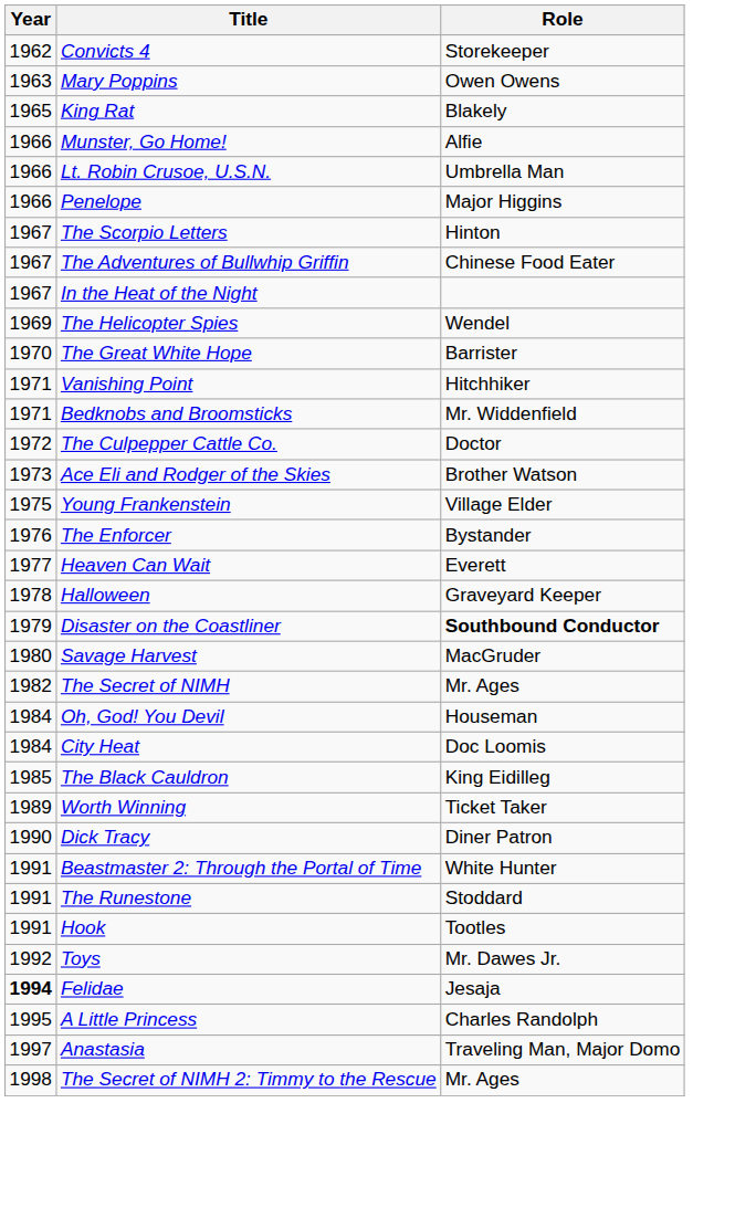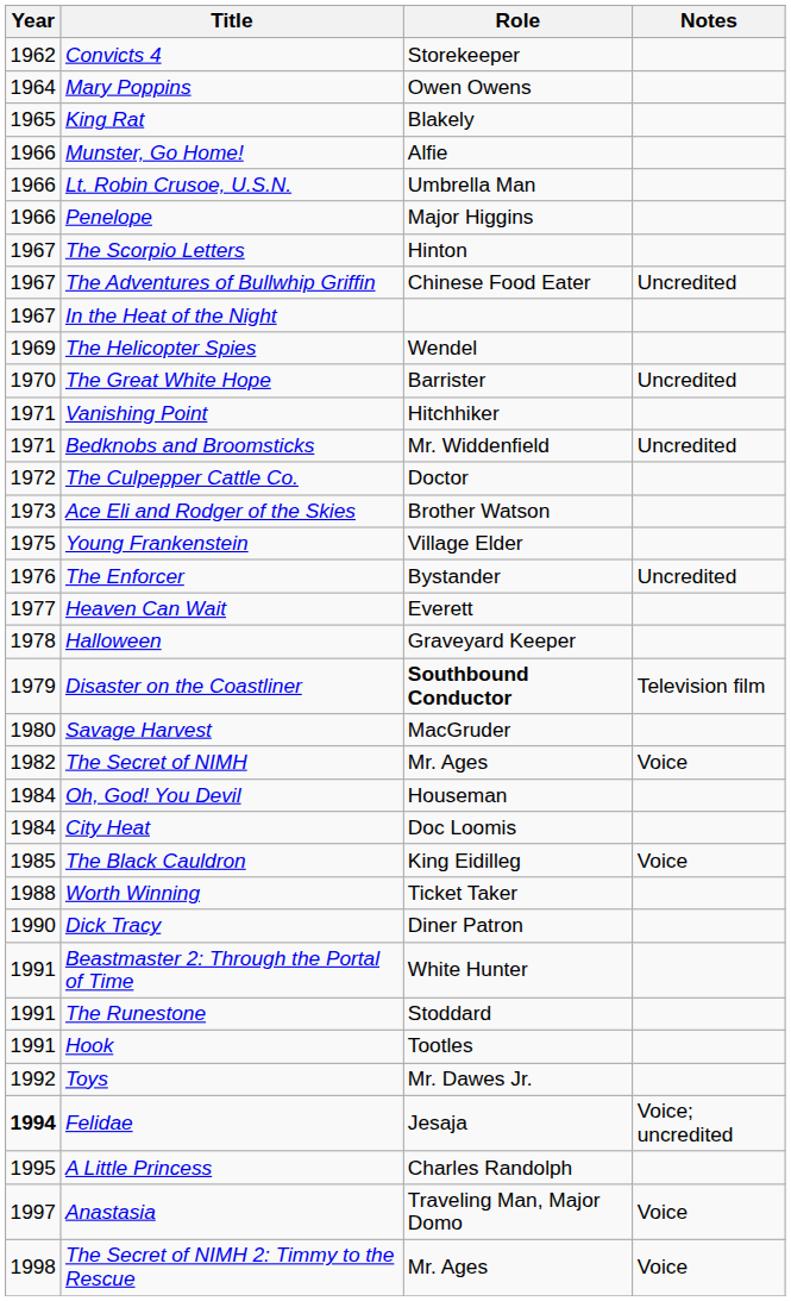+ column: Notes | Uncredited | Uncredited | Uncredited | Uncredited | Television film | Voice | Voice | Voice; uncredited | Voice | Voice
Mary Poppins | Year: 1963 -> 1964
Worth Winning | Year: 1989 -> 1988
